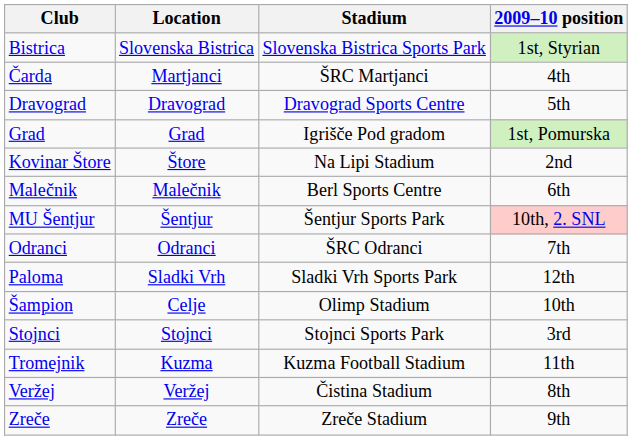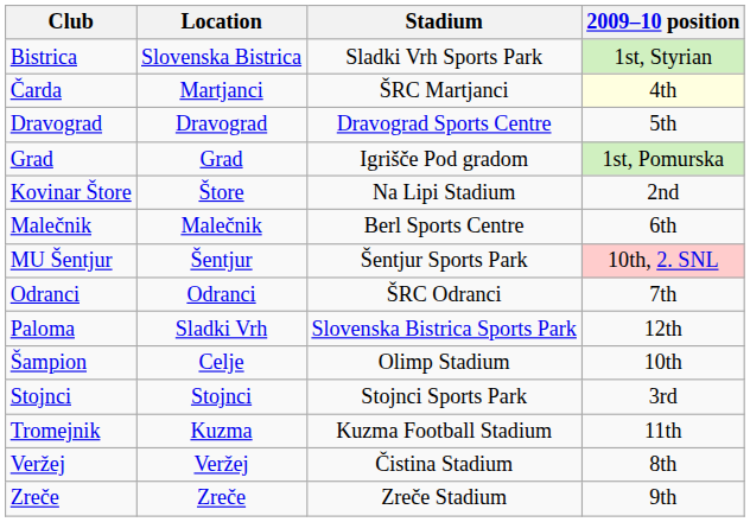Bistrica | Stadium: Slovenska Bistrica Sports Park -> Sladki Vrh Sports Park
Čarda | 2009–10 position: no background -> lightyellow background
Paloma | Stadium: Sladki Vrh Sports Park -> Slovenska Bistrica Sports Park
